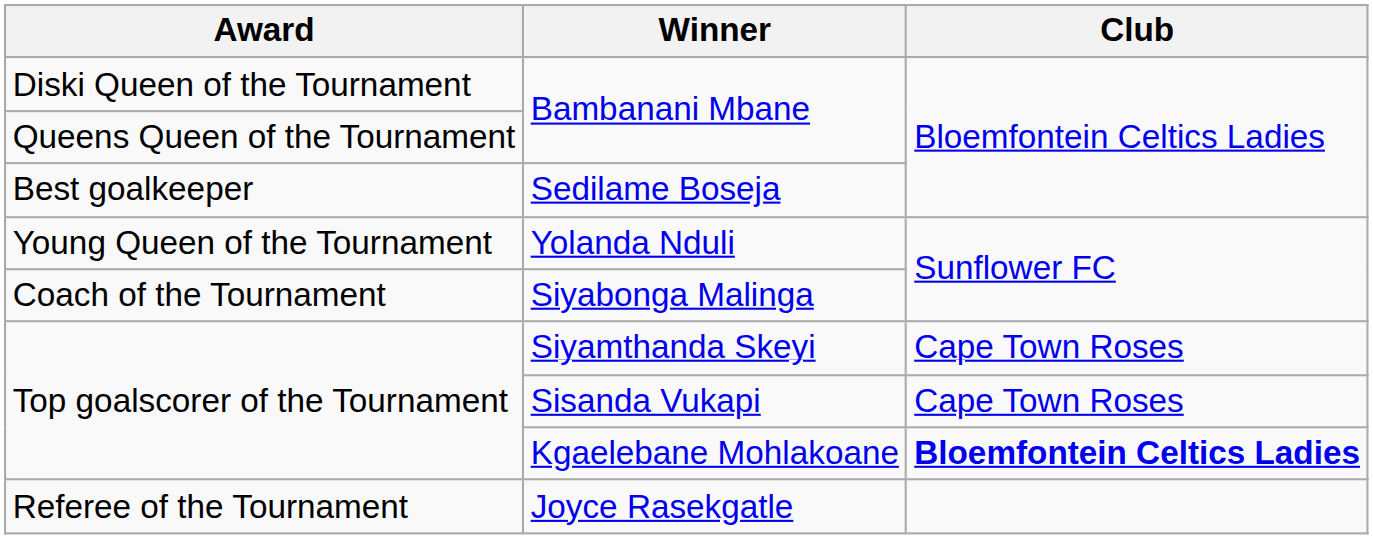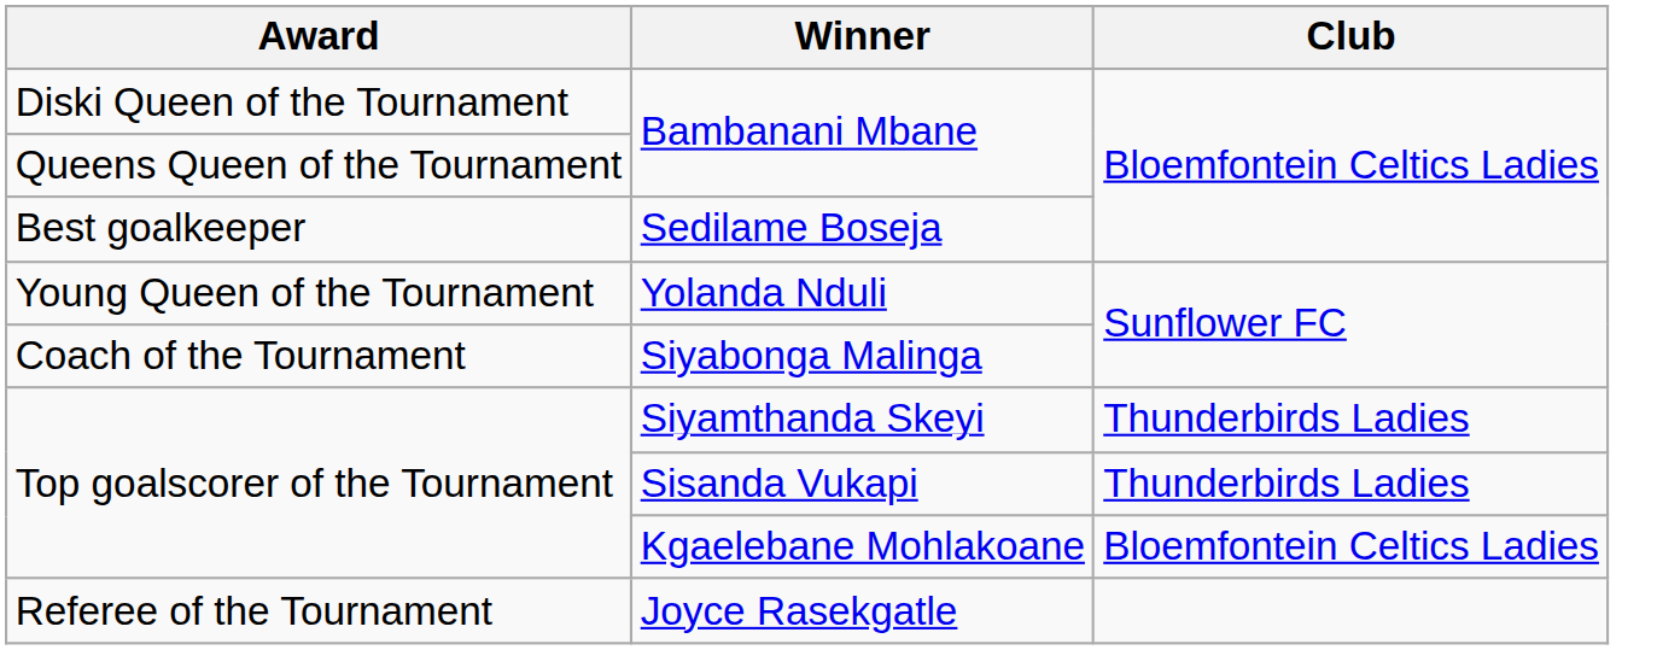Siyamthanda Skeyi | Club: Cape Town Roses -> Thunderbirds Ladies
Sisanda Vukapi | Club: Cape Town Roses -> Thunderbirds Ladies
Kgaelebane Mohlakoane | Club: bold -> normal
